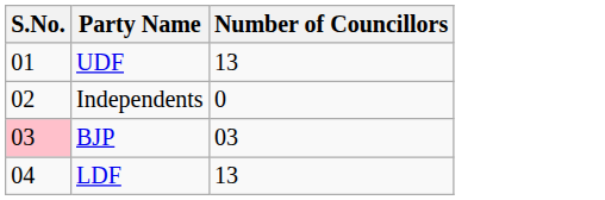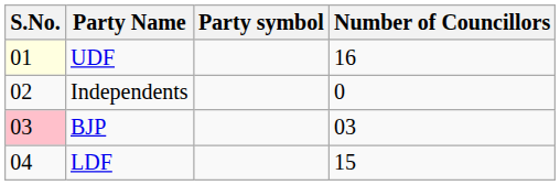+ column: Party symbol
UDF | S.No.: no background -> lightyellow background
UDF | Number of Councillors: 13 -> 16
LDF | Number of Councillors: 13 -> 15
